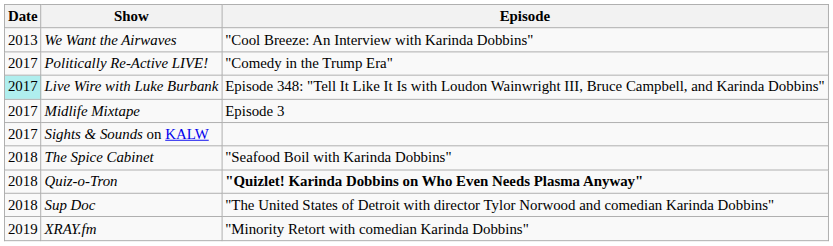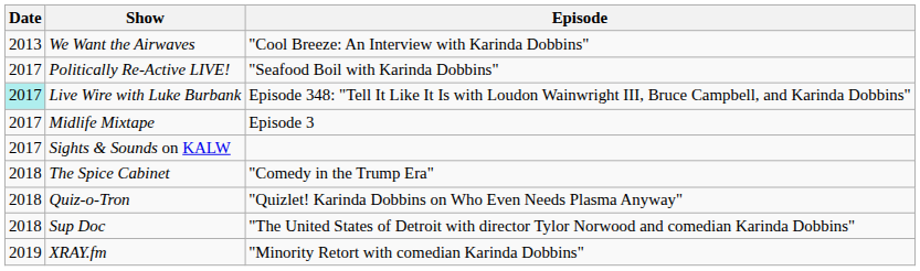Politically Re-Active LIVE! | Episode: "Comedy in the Trump Era" -> "Seafood Boil with Karinda Dobbins"
The Spice Cabinet | Episode: "Seafood Boil with Karinda Dobbins" -> "Comedy in the Trump Era"
Quiz-o-Tron | Episode: bold -> normal
